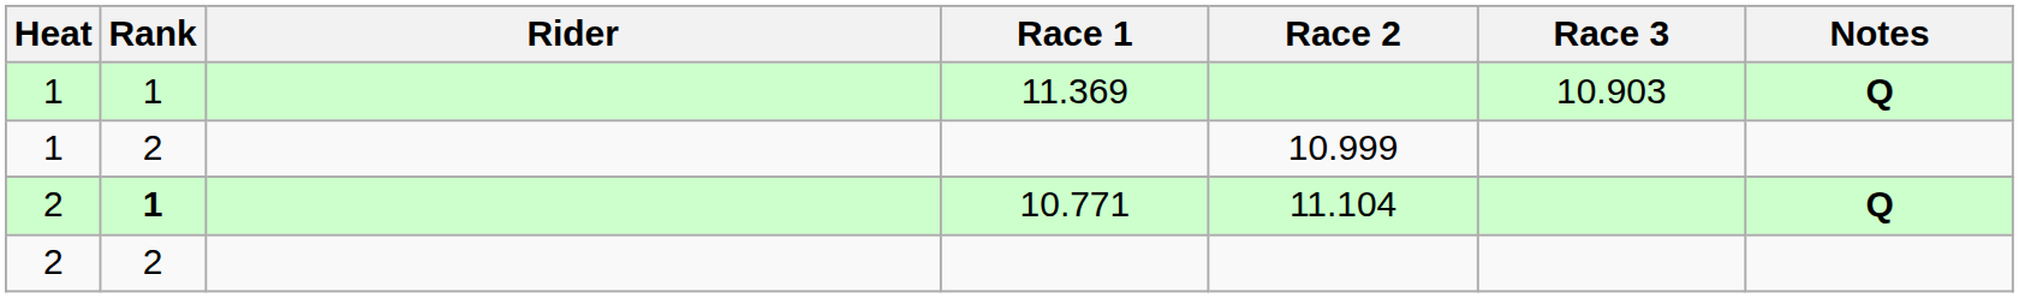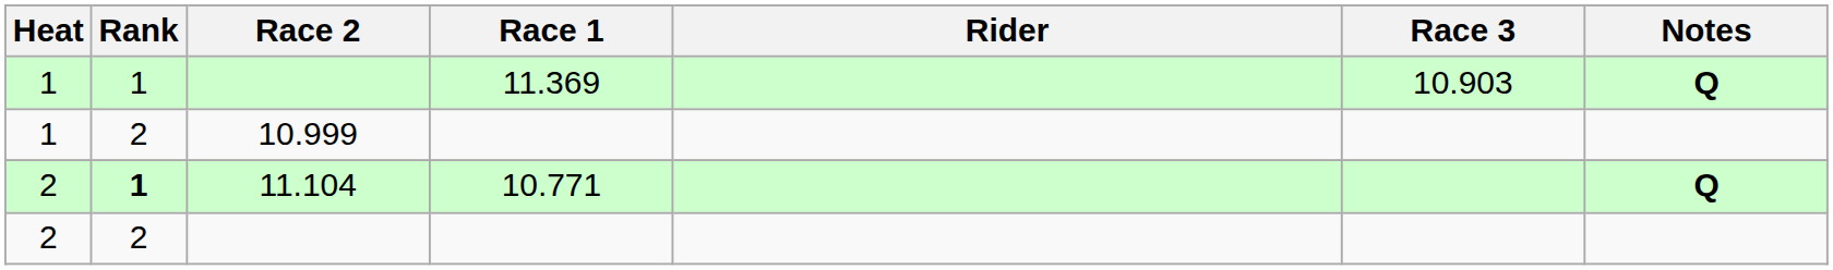columns swapped: Rider <-> Race 2
